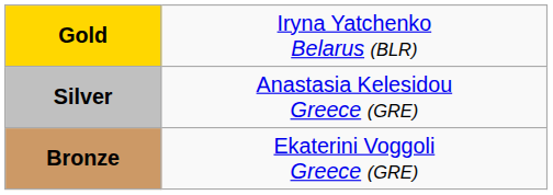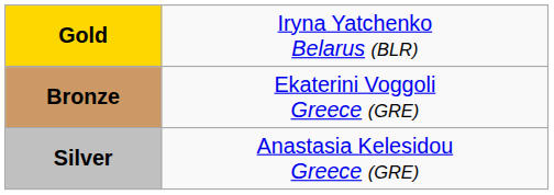rows swapped: Silver <-> Bronze
